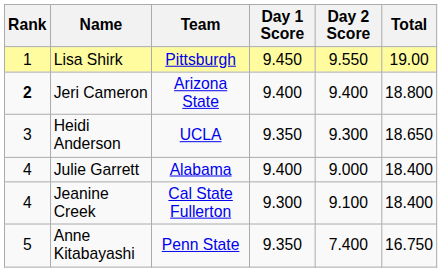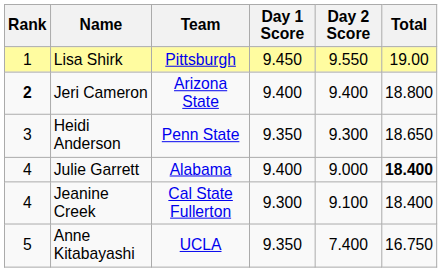Heidi Anderson | Team: UCLA -> Penn State
Julie Garrett | Total: normal -> bold
Anne Kitabayashi | Team: Penn State -> UCLA
